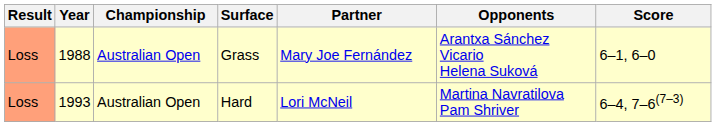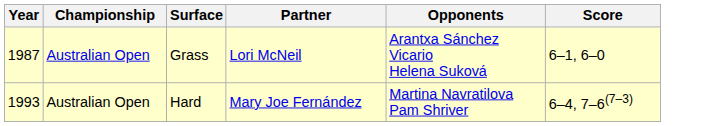- column: Result | Loss | Loss
Grass | Year: 1988 -> 1987
Grass | Partner: Mary Joe Fernández -> Lori McNeil
Hard | Partner: Lori McNeil -> Mary Joe Fernández
